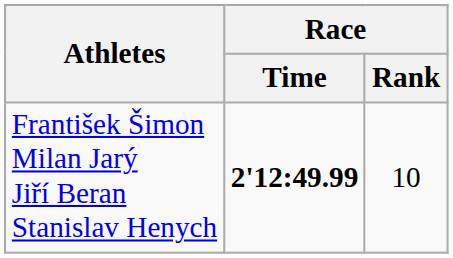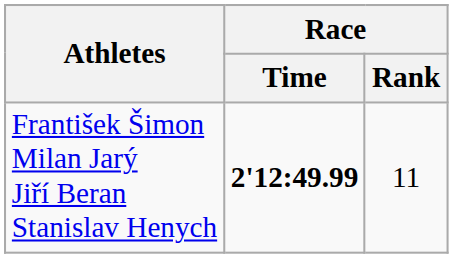František Šimon Milan Jarý Jiří Beran Stanislav Henych | Race / Rank: 10 -> 11
